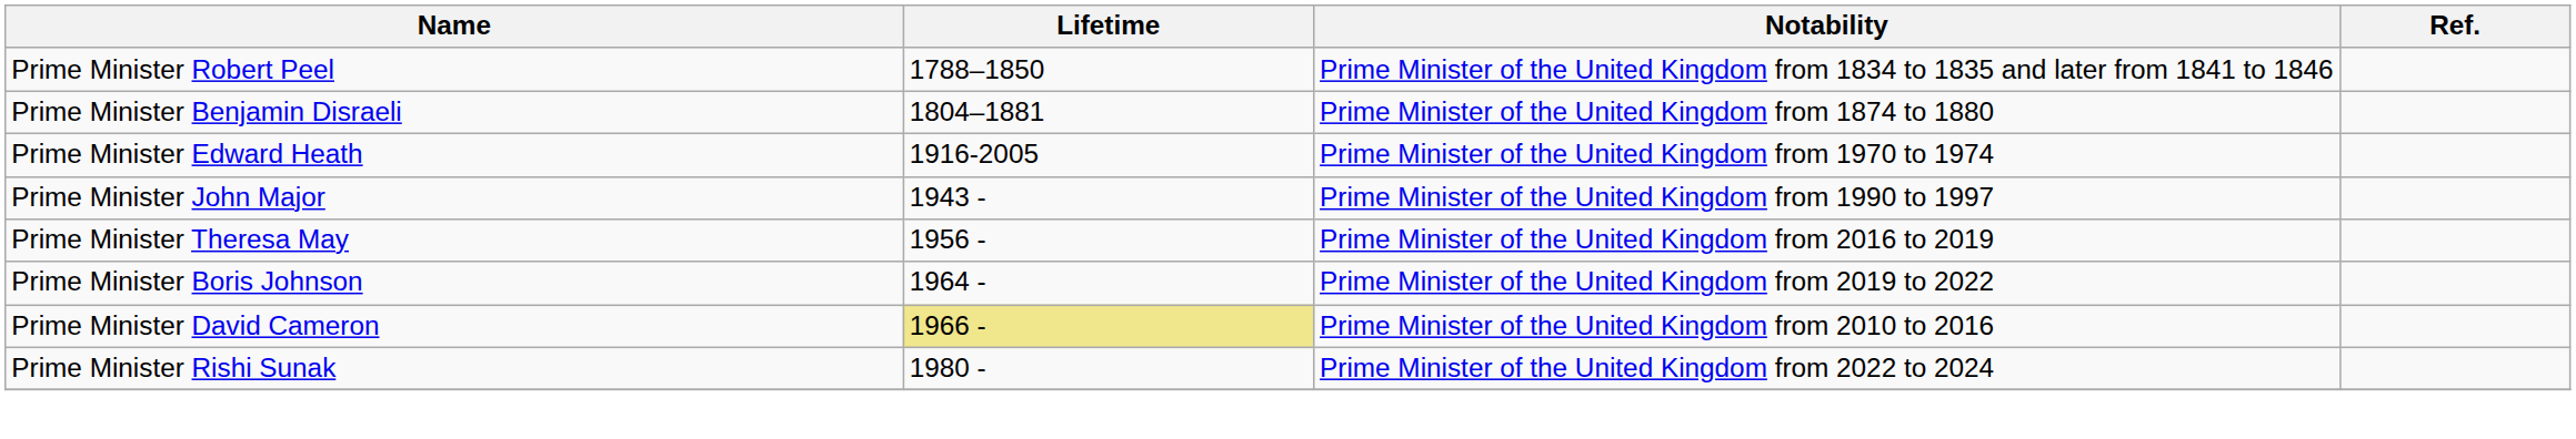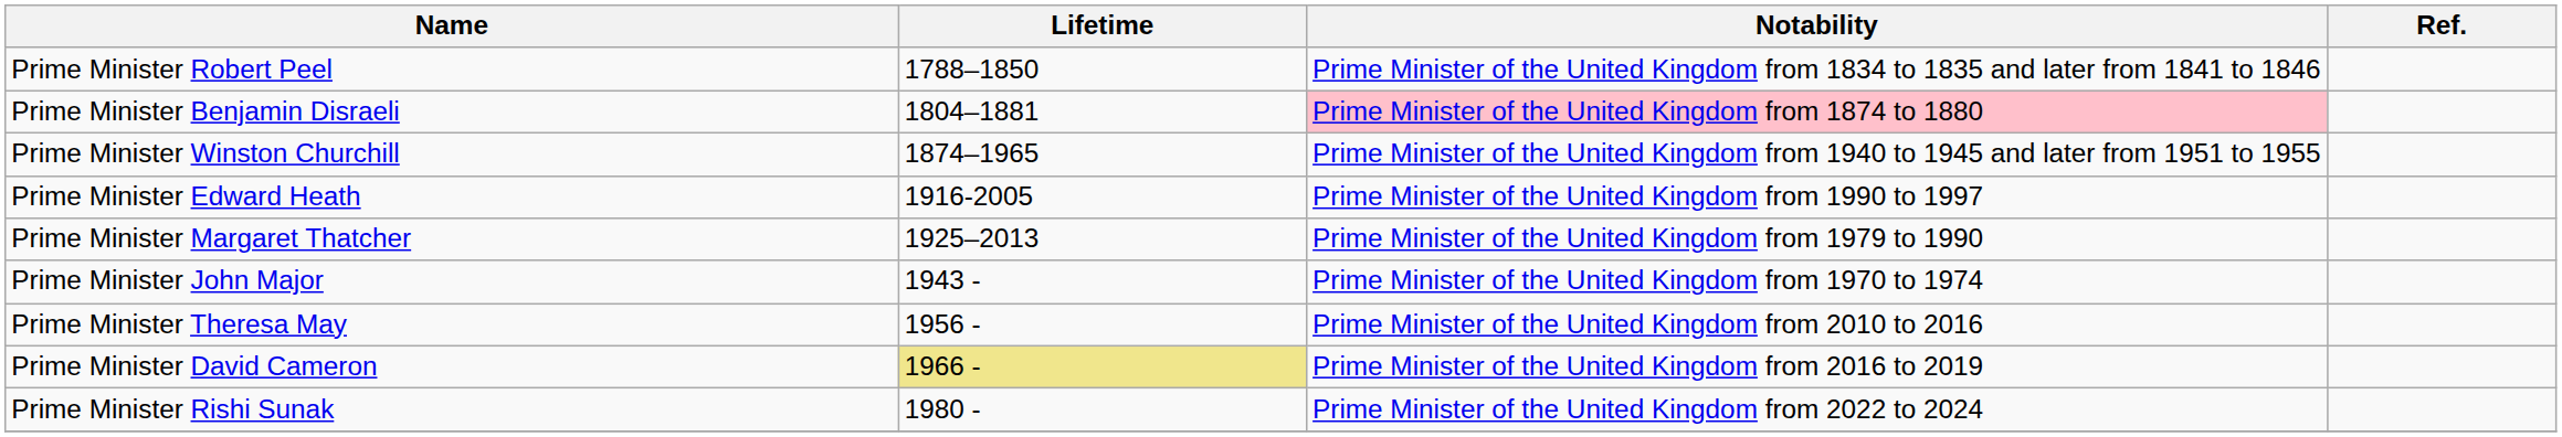Prime Minister Benjamin Disraeli | Notability: no background -> pink background
+ row: Prime Minister Winston Churchill | 1874–1965 | Prime Minister of the United Kingdom from 1940 to 1945 and later from 1951 to 1955
Prime Minister Edward Heath | Notability: Prime Minister of the United Kingdom from 1970 to 1974 -> Prime Minister of the United Kingdom from 1990 to 1997
+ row: Prime Minister Margaret Thatcher | 1925–2013 | Prime Minister of the United Kingdom from 1979 to 1990
Prime Minister John Major | Notability: Prime Minister of the United Kingdom from 1990 to 1997 -> Prime Minister of the United Kingdom from 1970 to 1974
Prime Minister Theresa May | Notability: Prime Minister of the United Kingdom from 2016 to 2019 -> Prime Minister of the United Kingdom from 2010 to 2016
- row: Prime Minister Boris Johnson | 1964 - | Prime Minister of the United Kingdom from 2019 to 2022
Prime Minister David Cameron | Notability: Prime Minister of the United Kingdom from 2010 to 2016 -> Prime Minister of the United Kingdom from 2016 to 2019
